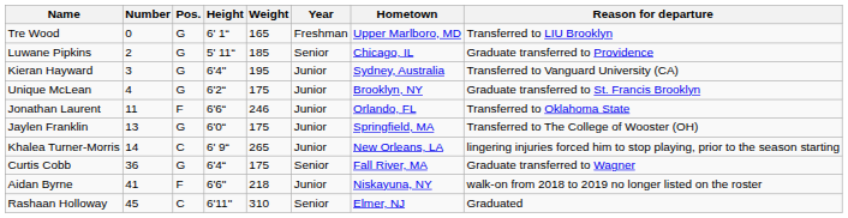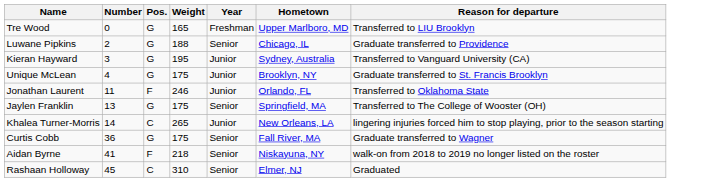- column: Height | 6' 1“ | 5' 11“ | 6'4" | 6'2“ | 6'6“ | 6'0“ | 6' 9“ | 6'4“ | 6'6" | 6'11"
Luwane Pipkins | Weight: 185 -> 188
Jaylen Franklin | Year: Junior -> Senior
Aidan Byrne | Year: Junior -> Senior
